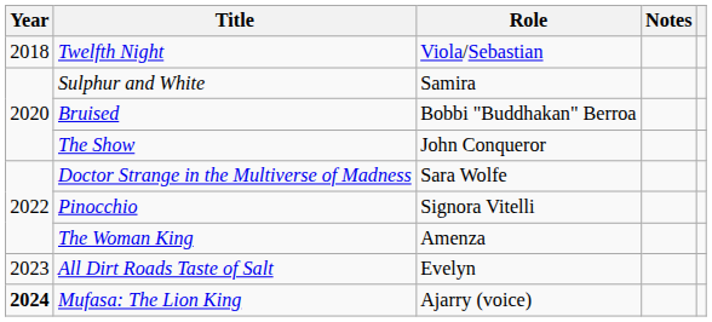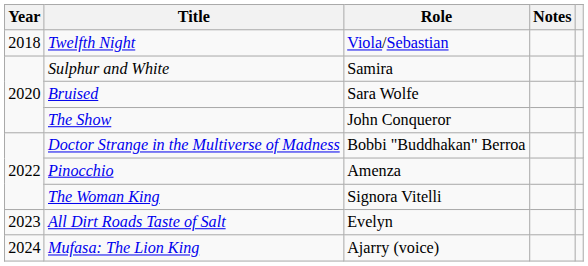Bruised | Role: Bobbi "Buddhakan" Berroa -> Sara Wolfe
Doctor Strange in the Multiverse of Madness | Role: Sara Wolfe -> Bobbi "Buddhakan" Berroa
Pinocchio | Role: Signora Vitelli -> Amenza
The Woman King | Role: Amenza -> Signora Vitelli
Mufasa: The Lion King | Year: bold -> normal
